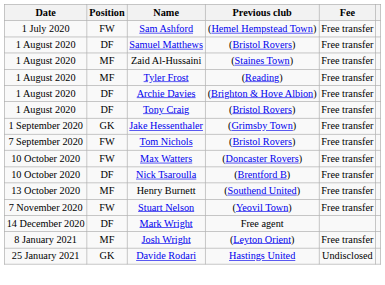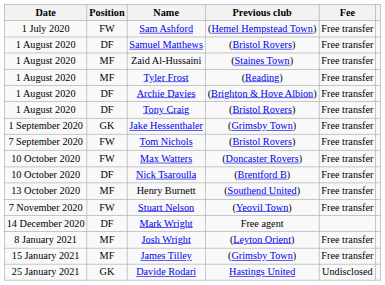+ row: 15 January 2021 | MF | James Tilley | (Grimsby Town) | Free transfer
